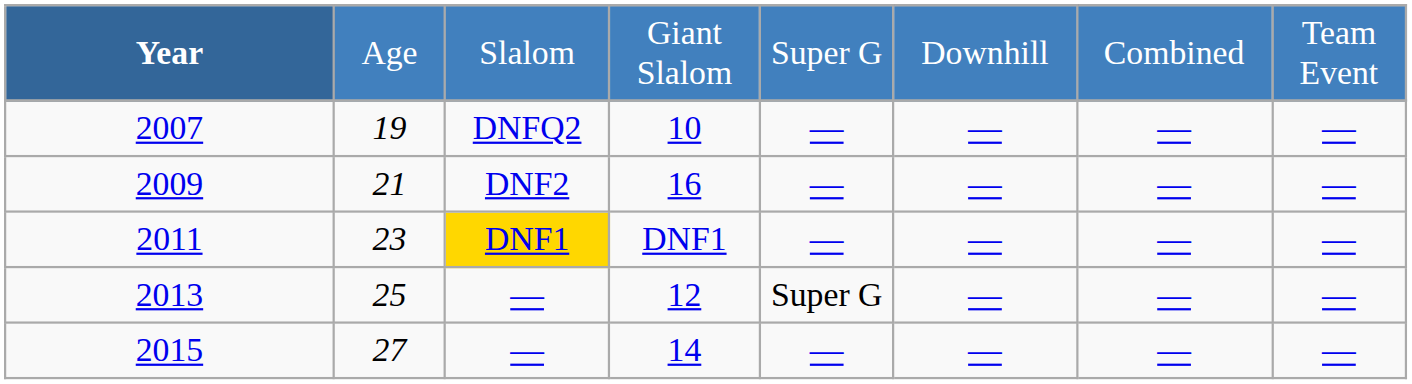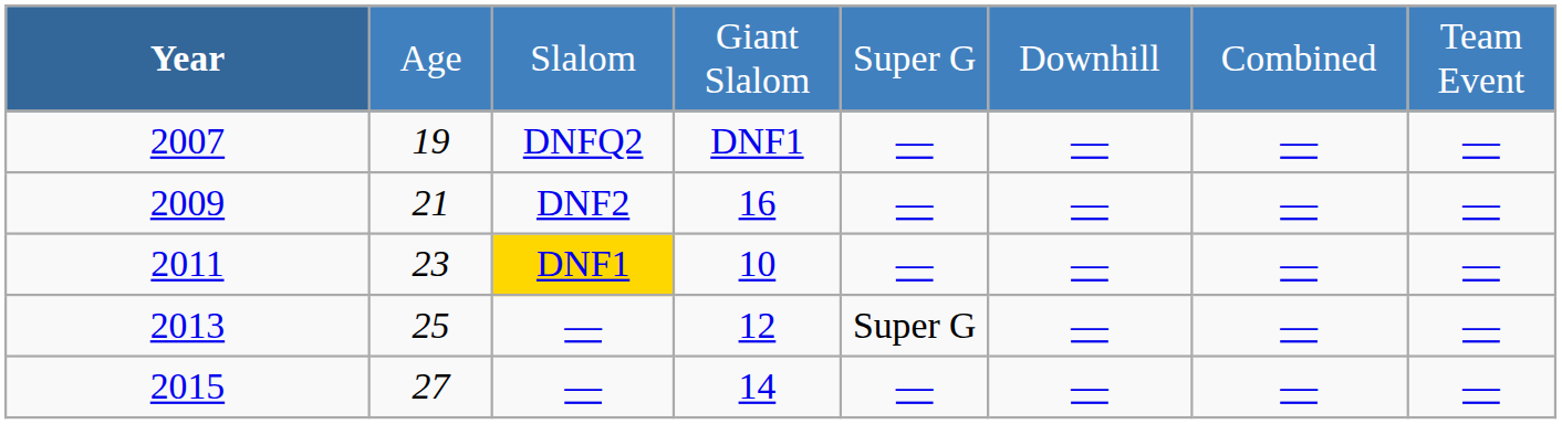2007 | column 4: 10 -> DNF1
2011 | column 4: DNF1 -> 10
